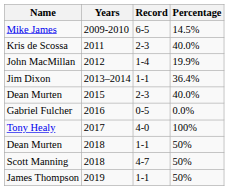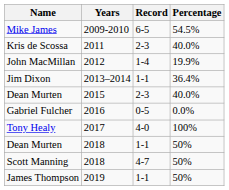Mike James | Percentage: 14.5% -> 54.5%
